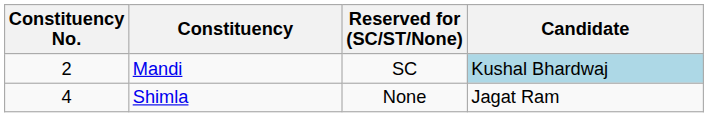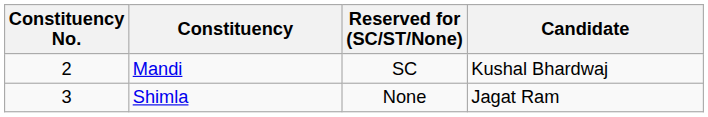Mandi | Candidate: lightblue background -> no background
Shimla | Constituency No.: 4 -> 3
